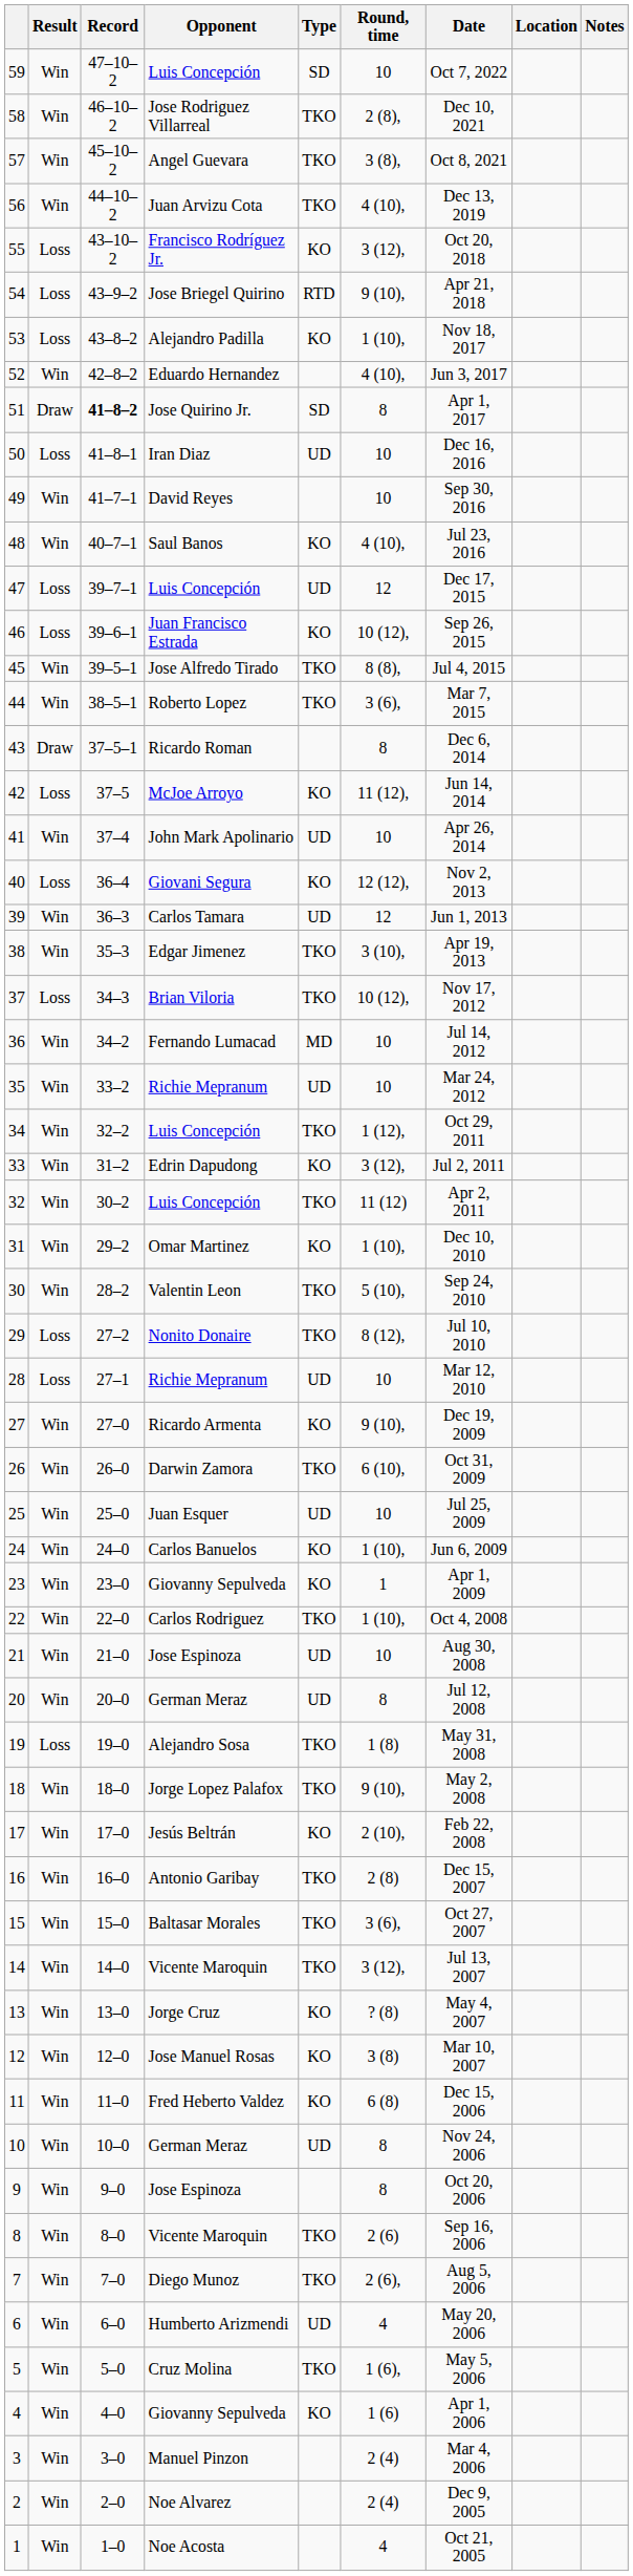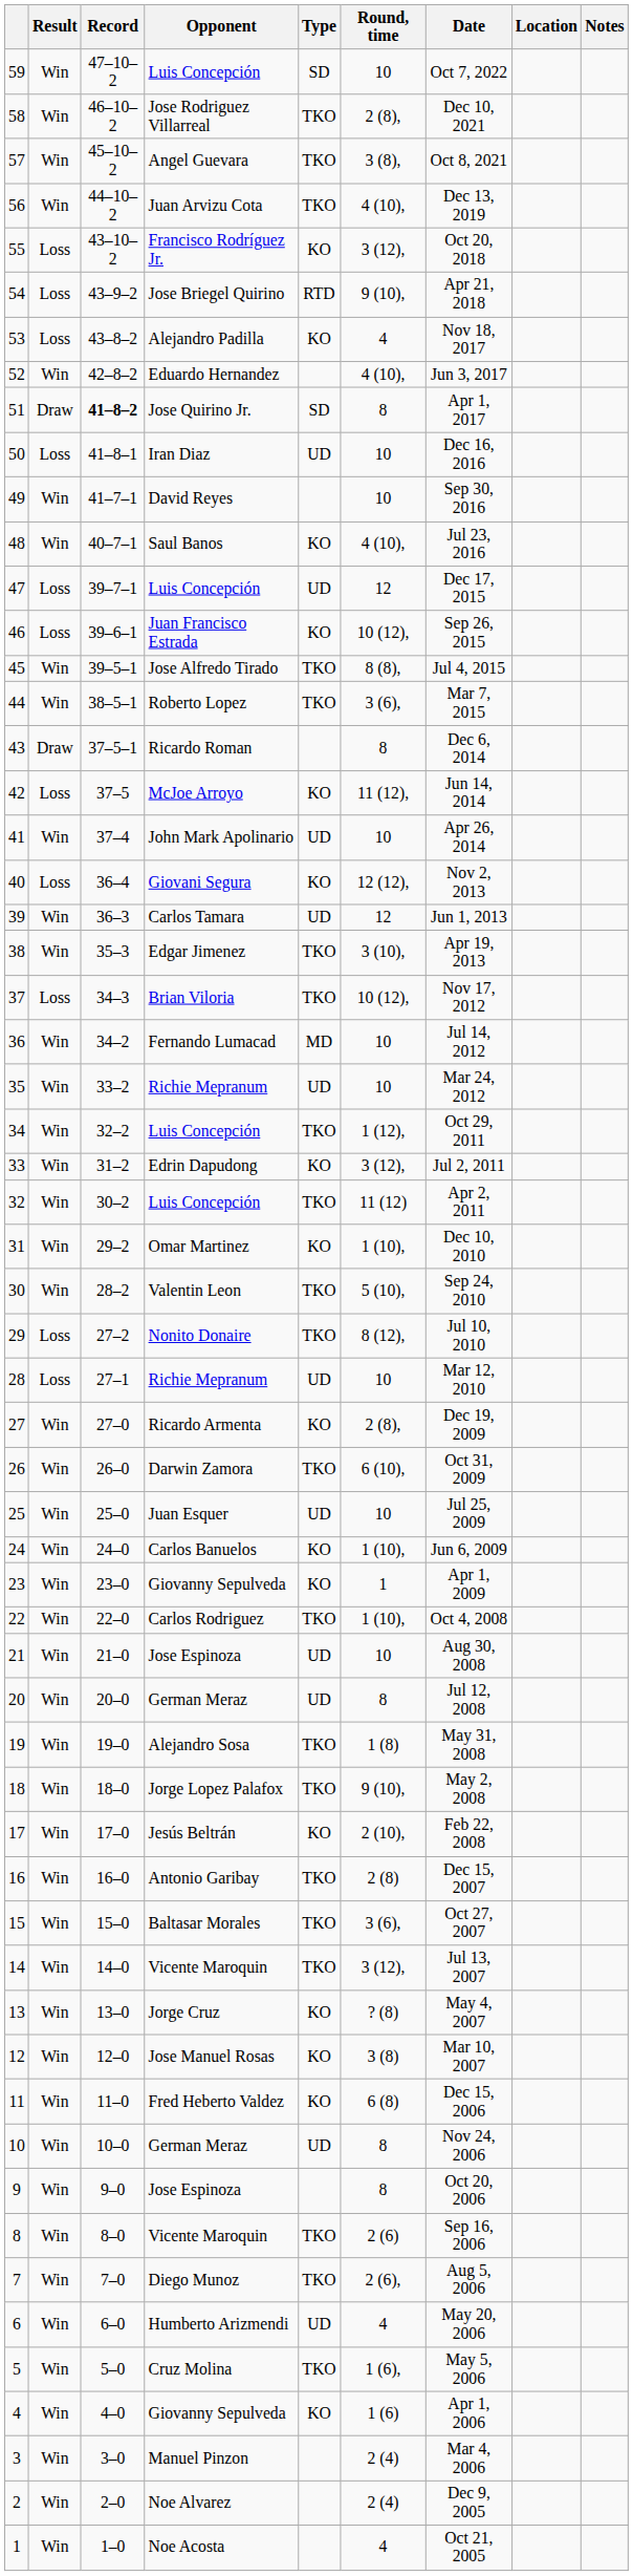53 | Round, time: 1 (10), -> 4
27 | Round, time: 9 (10), -> 2 (8),
19 | Result: Loss -> Win
